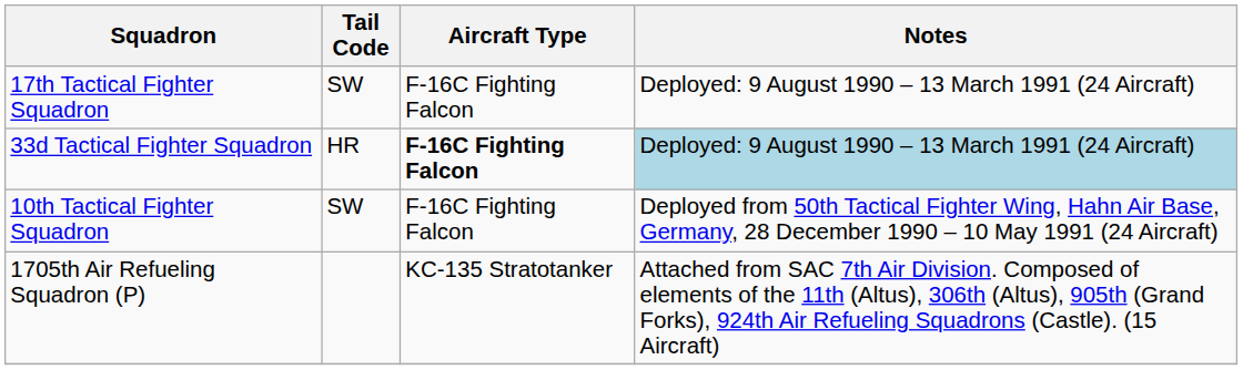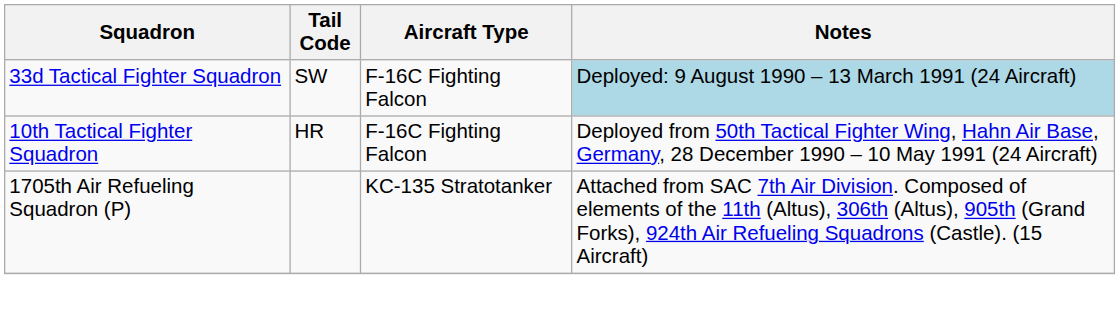- row: 17th Tactical Fighter Squadron | SW | F-16C Fighting Falcon | Deployed: 9 August 1990 – 13 March 1991 (24 Aircraft)
33d Tactical Fighter Squadron | Tail Code: HR -> SW
33d Tactical Fighter Squadron | Aircraft Type: bold -> normal
10th Tactical Fighter Squadron | Tail Code: SW -> HR
